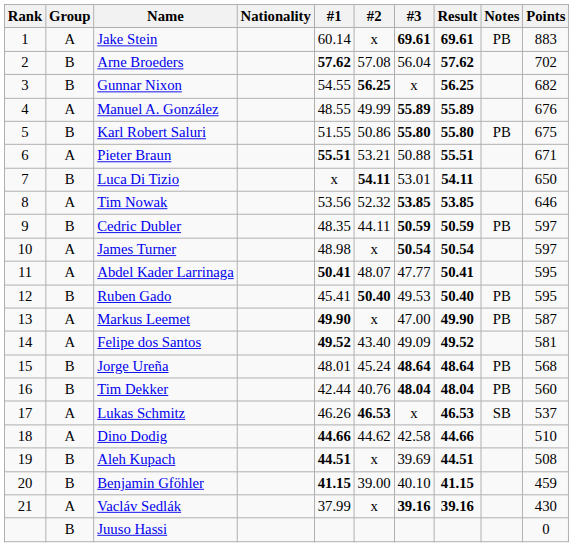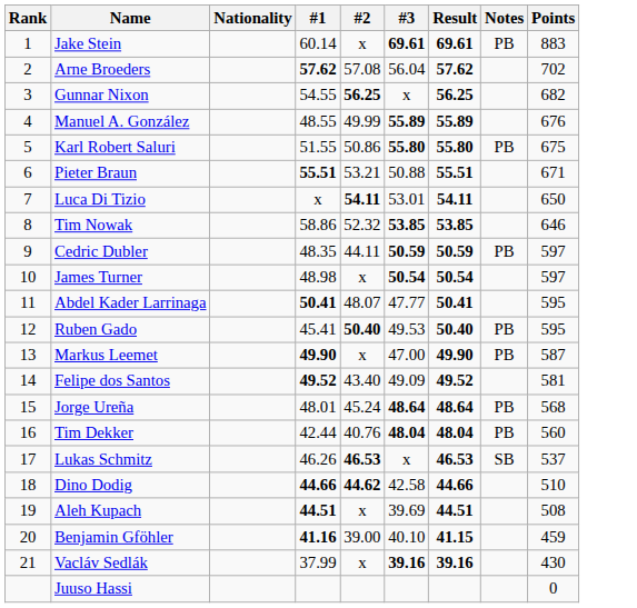- column: Group | A | B | B | A | B | A | B | A | B | A | A | B | A | A | B | B | A | A | B | B | A | B
Tim Nowak | #1: 53.56 -> 58.86
Dino Dodig | #2: normal -> bold
Benjamin Gföhler | #1: 41.15 -> 41.16
